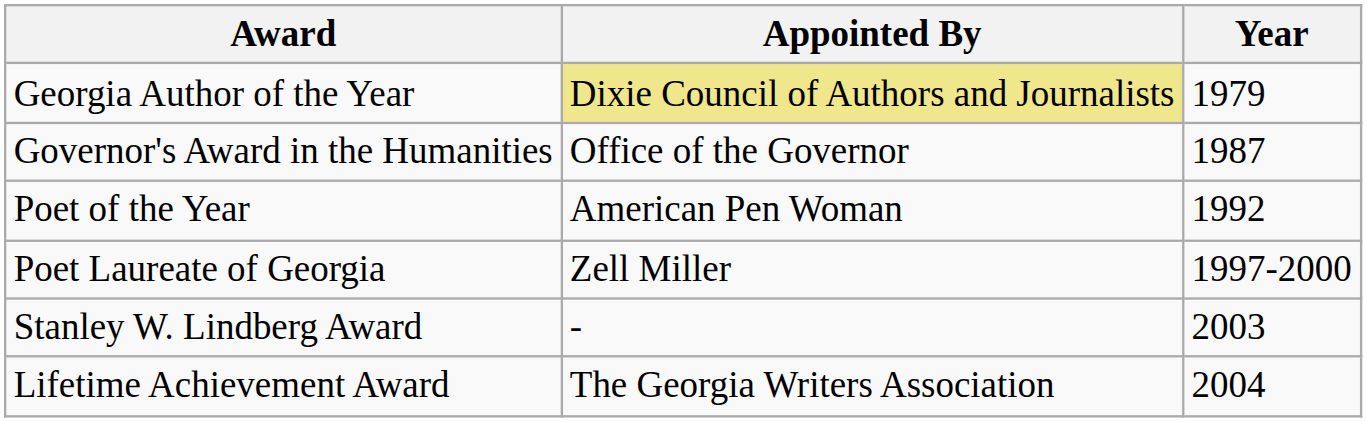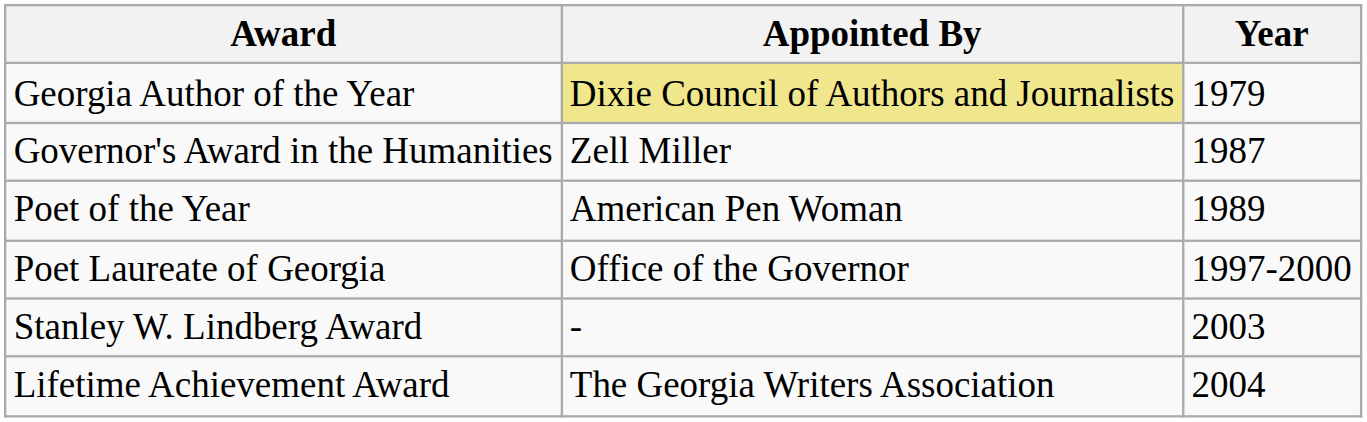Governor's Award in the Humanities | Appointed By: Office of the Governor -> Zell Miller
Poet of the Year | Year: 1992 -> 1989
Poet Laureate of Georgia | Appointed By: Zell Miller -> Office of the Governor
